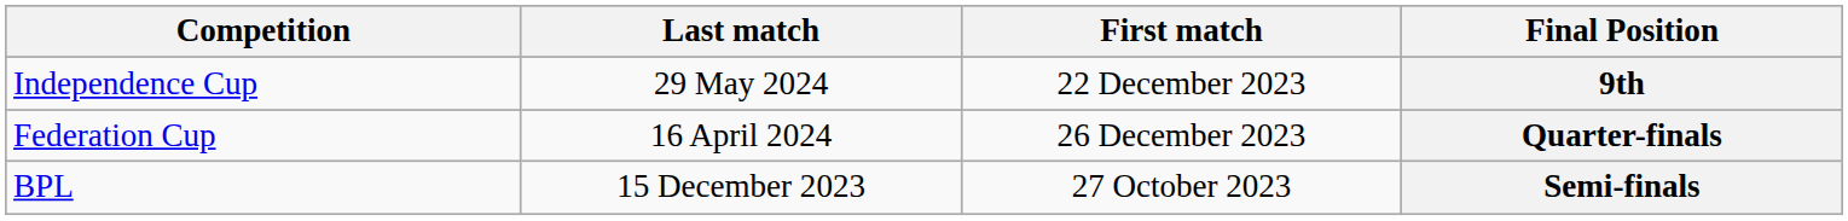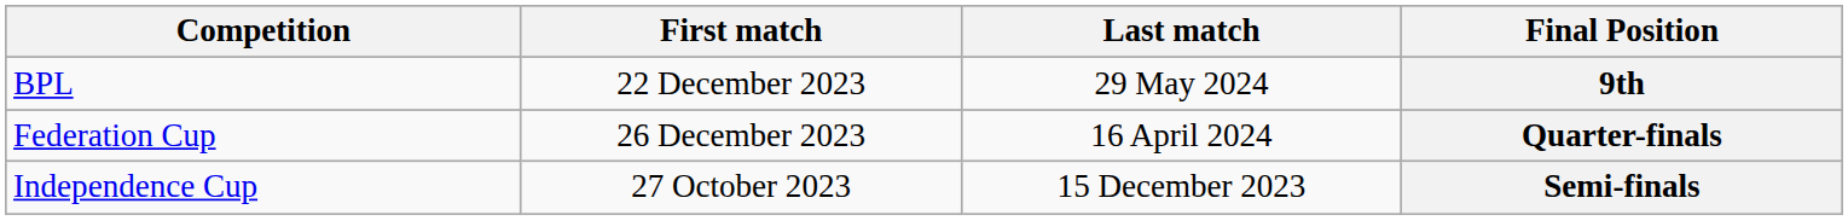columns swapped: First match <-> Last match
9th | Competition: Independence Cup -> BPL
Semi-finals | Competition: BPL -> Independence Cup
